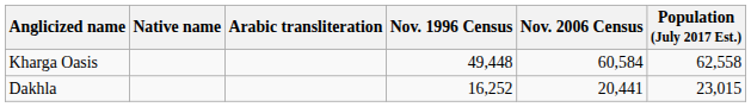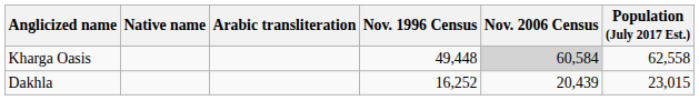Kharga Oasis | Nov. 2006 Census: no background -> lightgrey background
Dakhla | Nov. 2006 Census: 20,441 -> 20,439
